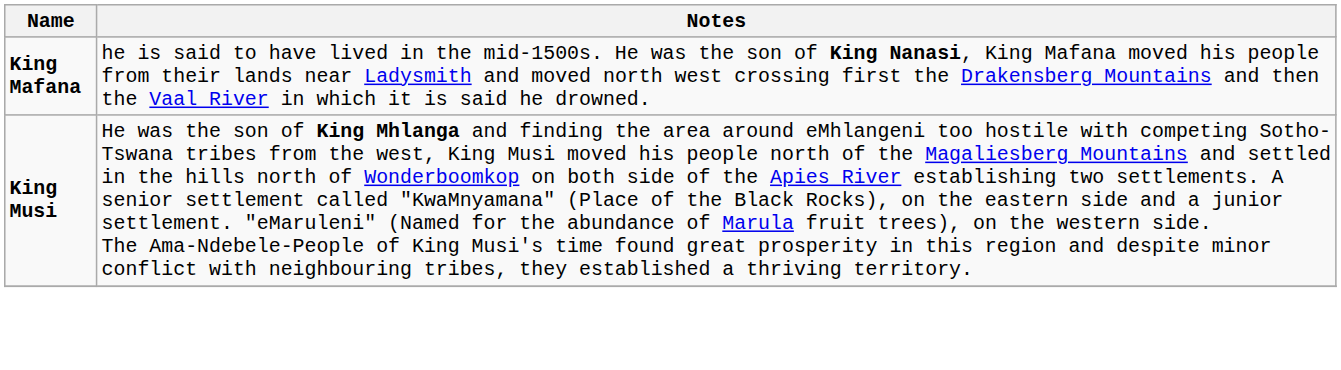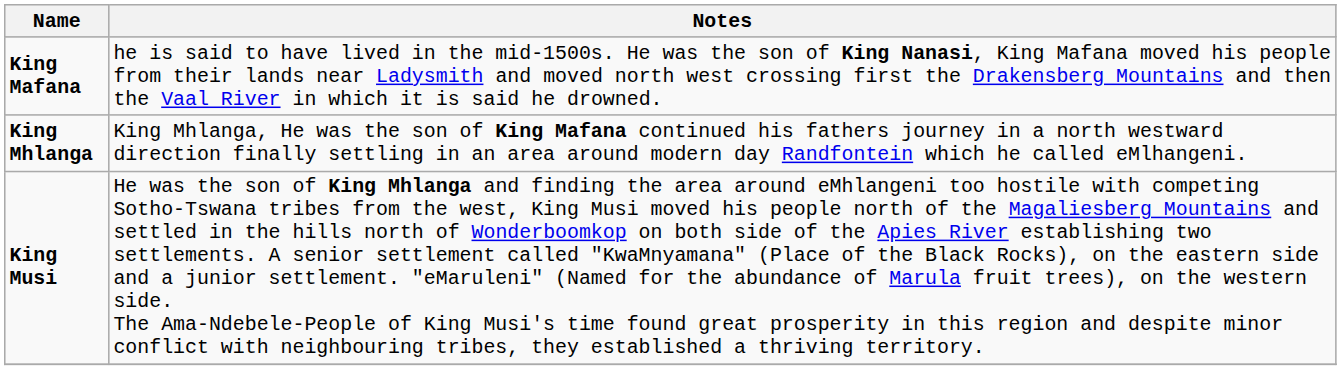+ row: King Mhlanga | King Mhlanga, He was the son of King Mafana continued his fathers journey in a north westward direction finally settling in an area around modern day Randfontein which he called eMlhangeni.
